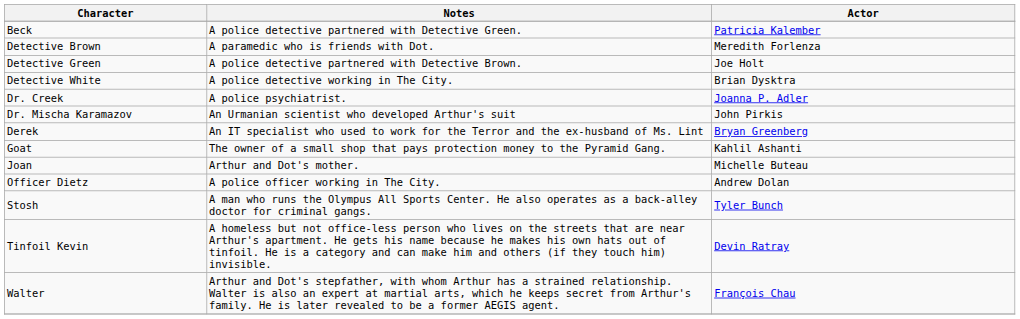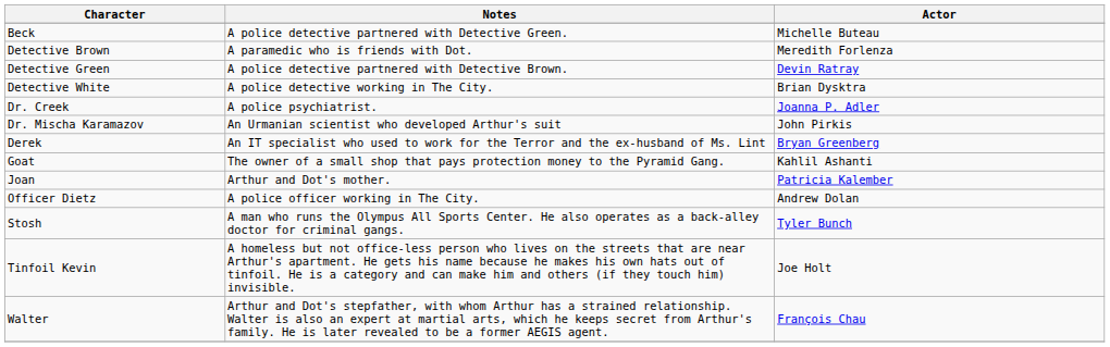Beck | Actor: Patricia Kalember -> Michelle Buteau
Detective Green | Actor: Joe Holt -> Devin Ratray
Joan | Actor: Michelle Buteau -> Patricia Kalember
Tinfoil Kevin | Actor: Devin Ratray -> Joe Holt
